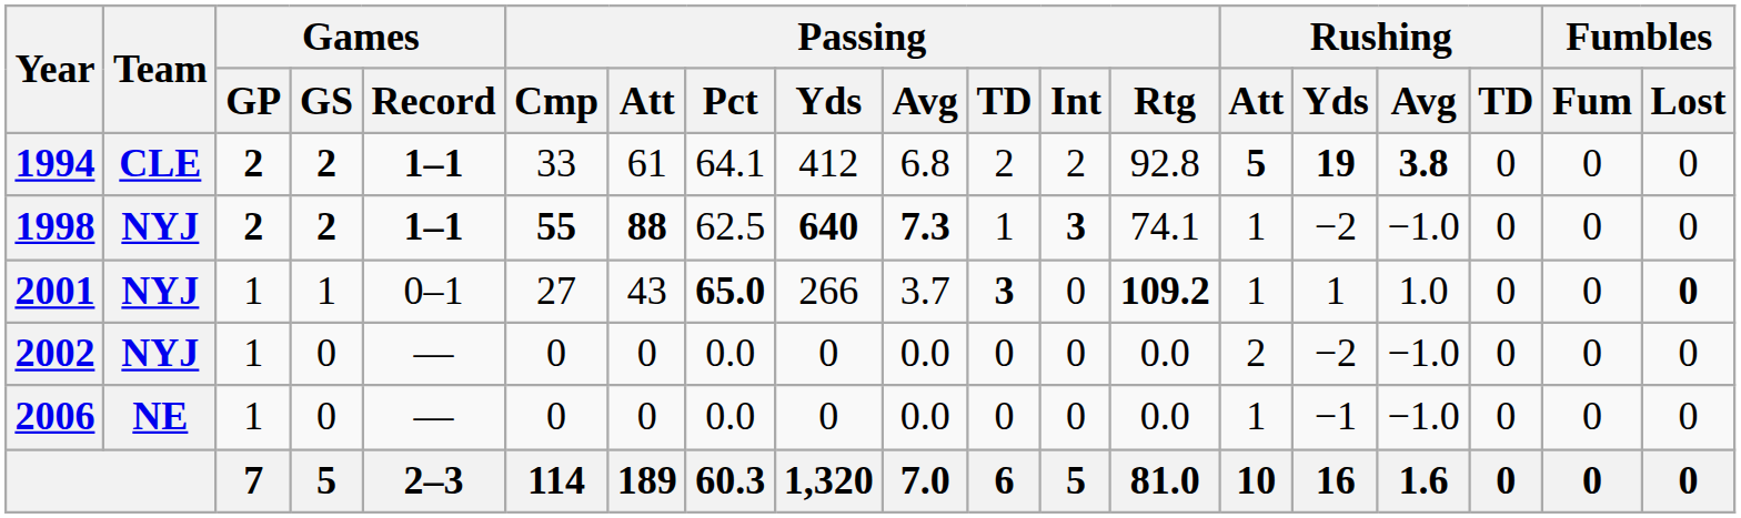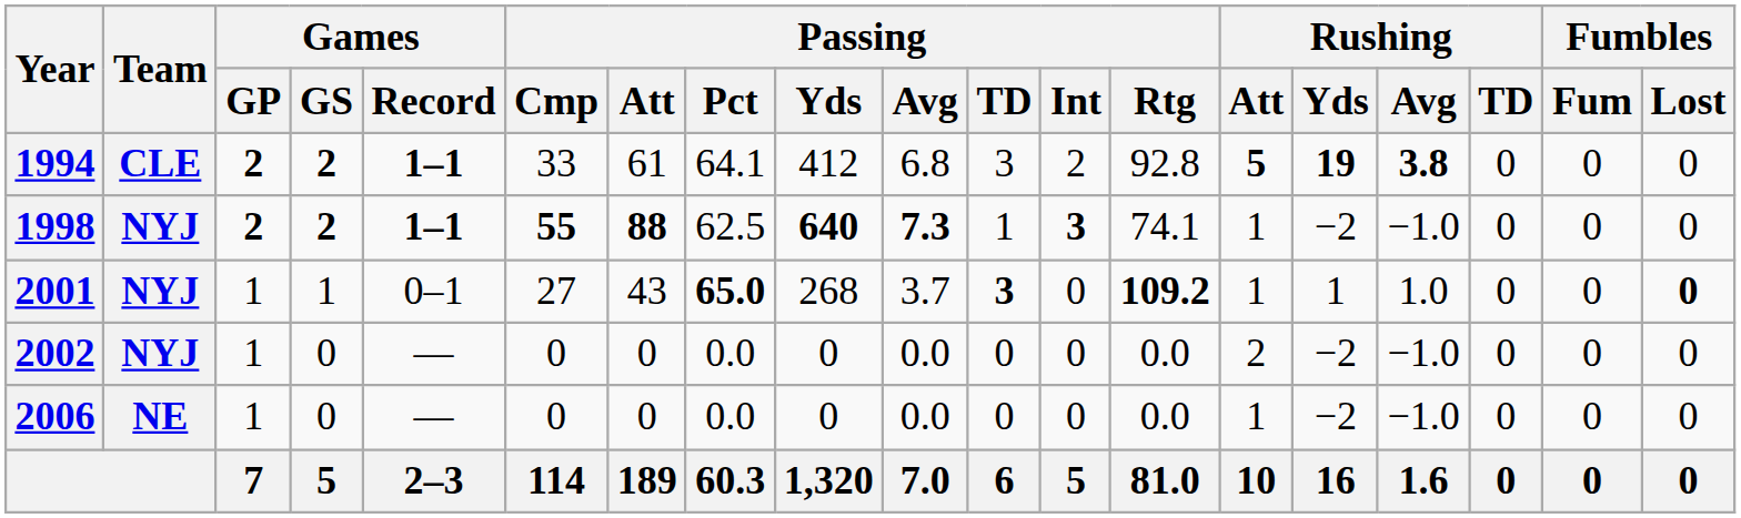1994 | Passing / TD: 2 -> 3
2001 | Passing / Yds: 266 -> 268
2006 | Rushing / Yds: −1 -> −2
